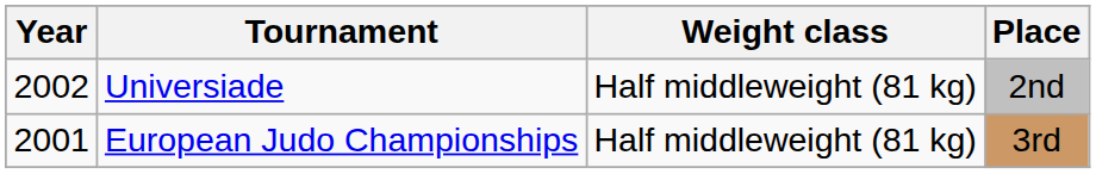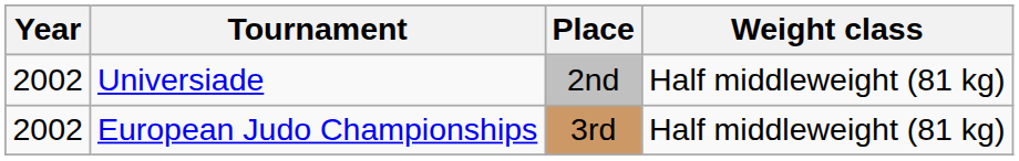columns swapped: Place <-> Weight class
European Judo Championships | Year: 2001 -> 2002
